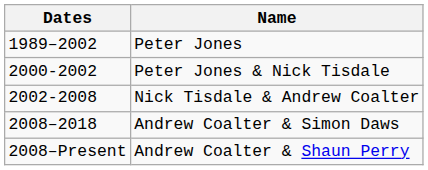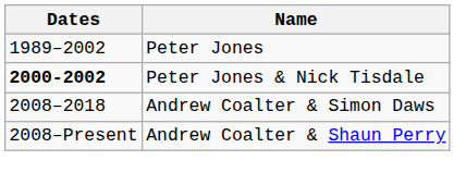Peter Jones & Nick Tisdale | Dates: normal -> bold
- row: 2002-2008 | Nick Tisdale & Andrew Coalter
